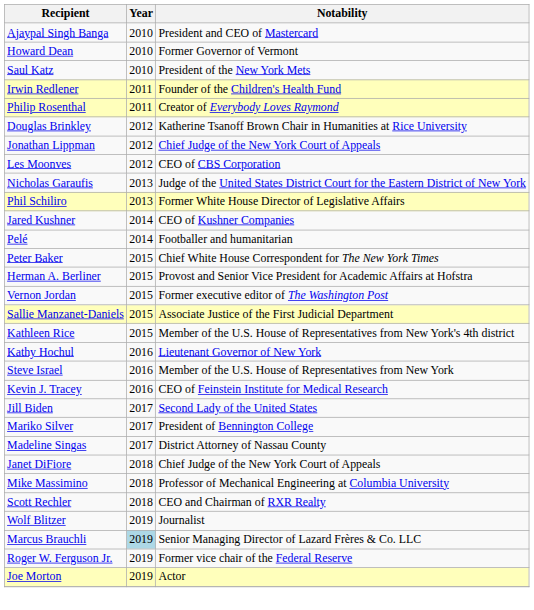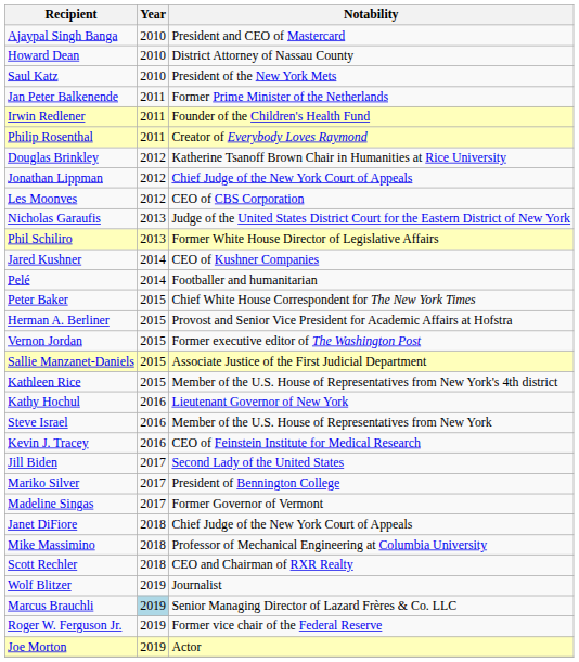Howard Dean | Notability: Former Governor of Vermont -> District Attorney of Nassau County
+ row: Jan Peter Balkenende | 2011 | Former Prime Minister of the Netherlands
Madeline Singas | Notability: District Attorney of Nassau County -> Former Governor of Vermont
